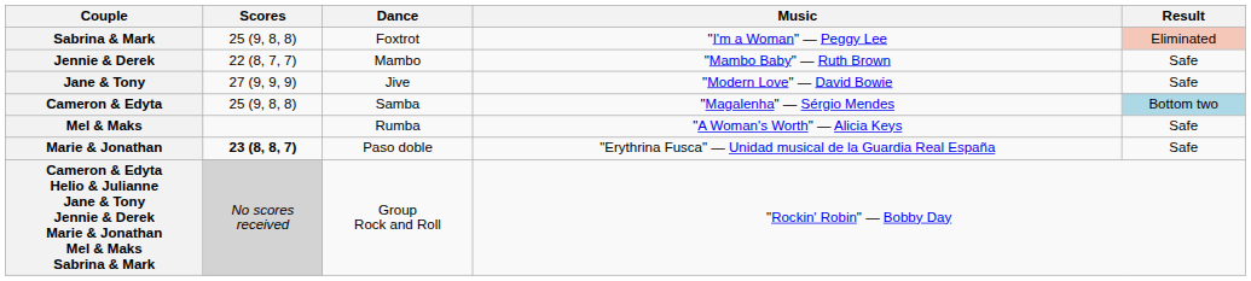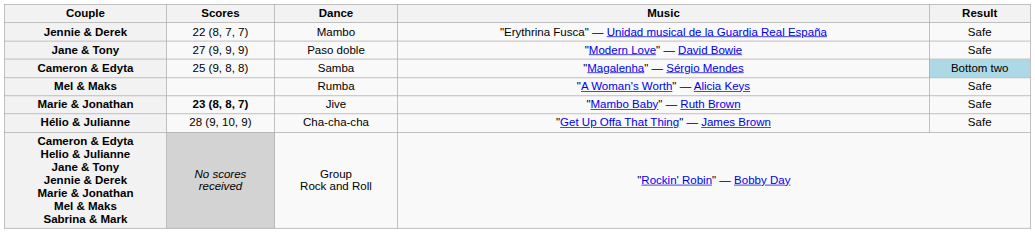- row: Sabrina & Mark | 25 (9, 8, 8) | Foxtrot | "I'm a Woman" — Peggy Lee | Eliminated
Jennie & Derek | Music: "Mambo Baby" — Ruth Brown -> "Erythrina Fusca" — Unidad musical de la Guardia Real España
Jane & Tony | Dance: Jive -> Paso doble
Marie & Jonathan | Dance: Paso doble -> Jive
Marie & Jonathan | Music: "Erythrina Fusca" — Unidad musical de la Guardia Real España -> "Mambo Baby" — Ruth Brown
+ row: Hélio & Julianne | 28 (9, 10, 9) | Cha-cha-cha | "Get Up Offa That Thing" — James Brown | Safe
